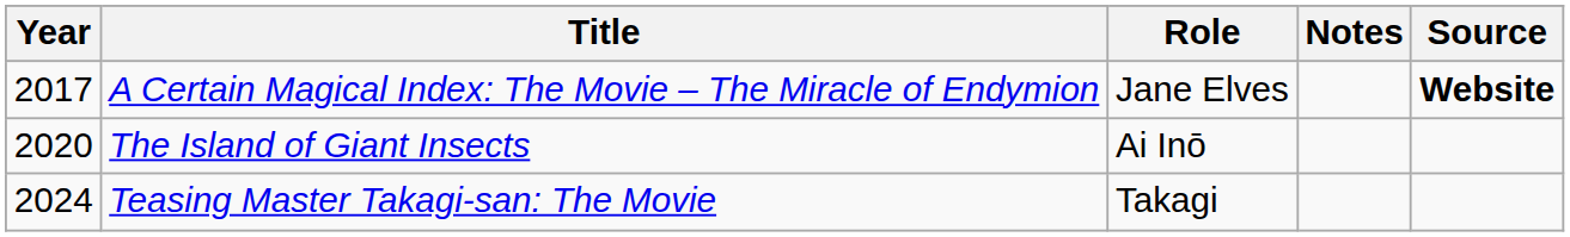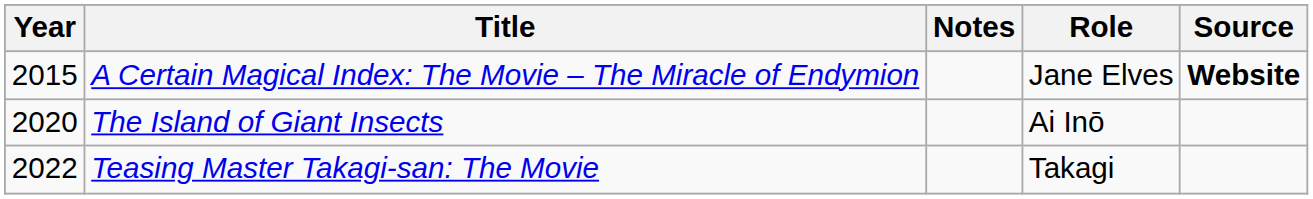columns swapped: Role <-> Notes
A Certain Magical Index: The Movie – The Miracle of Endymion | Year: 2017 -> 2015
Teasing Master Takagi-san: The Movie | Year: 2024 -> 2022
